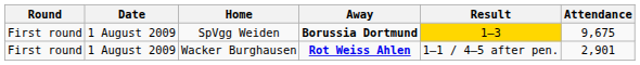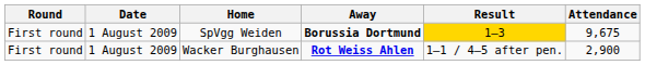Wacker Burghausen | Attendance: 2,901 -> 2,900
